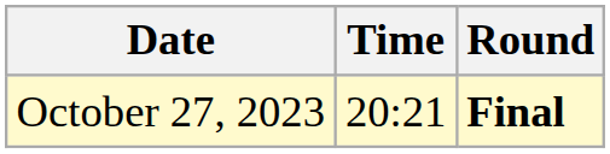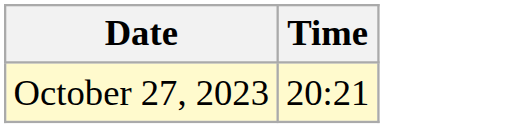- column: Round | Final
